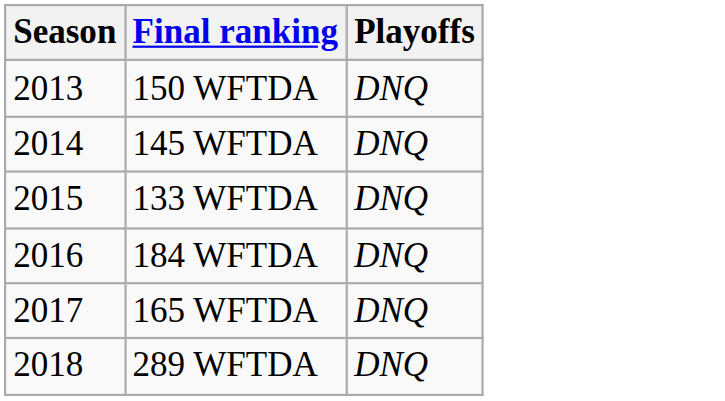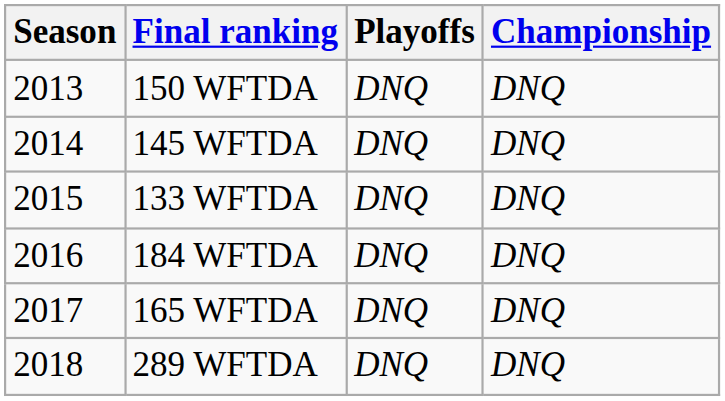+ column: Championship | DNQ | DNQ | DNQ | DNQ | DNQ | DNQ
